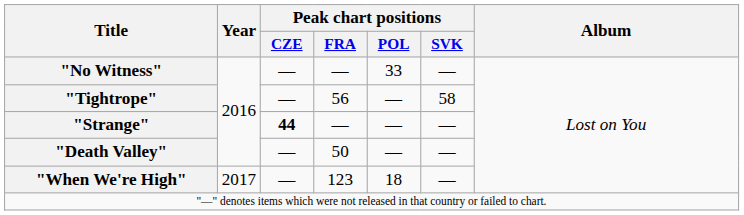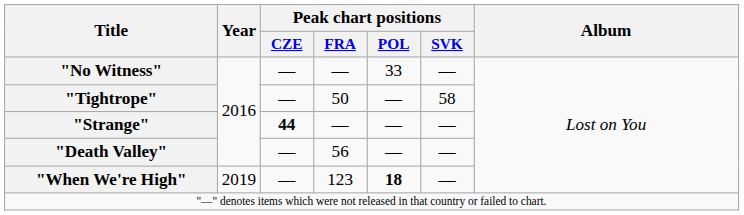"Tightrope" | Peak chart positions / FRA: 56 -> 50
"Death Valley" | Peak chart positions / FRA: 50 -> 56
"When We're High" | Year: 2017 -> 2019
"When We're High" | Peak chart positions / POL: normal -> bold
